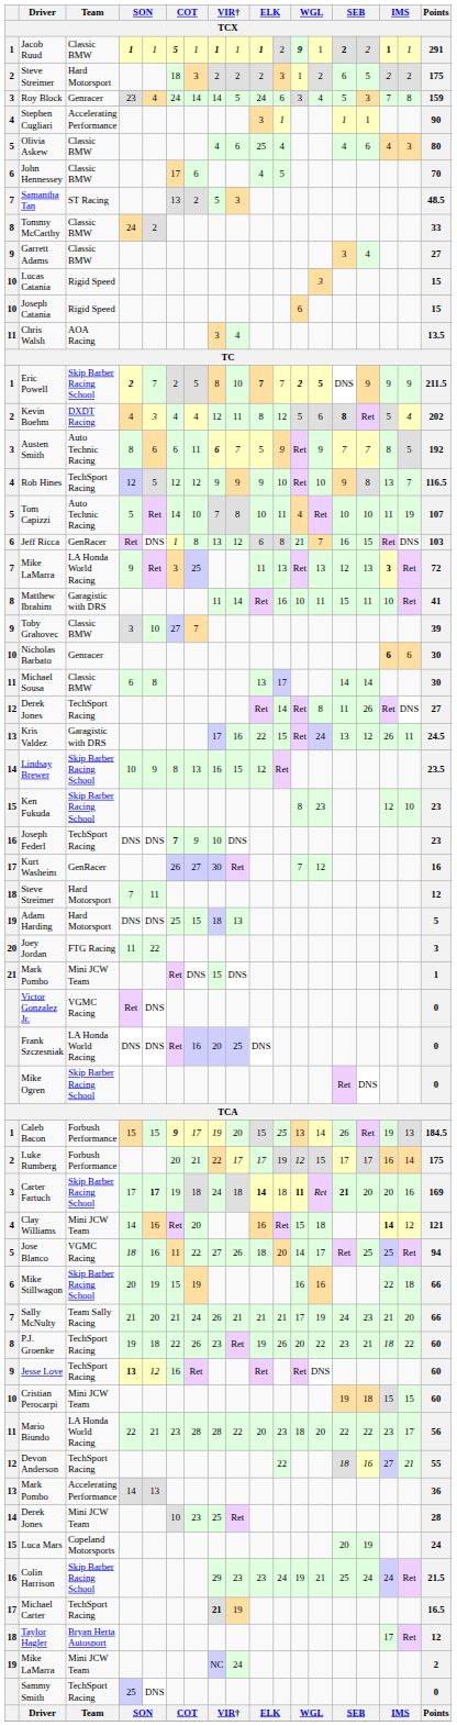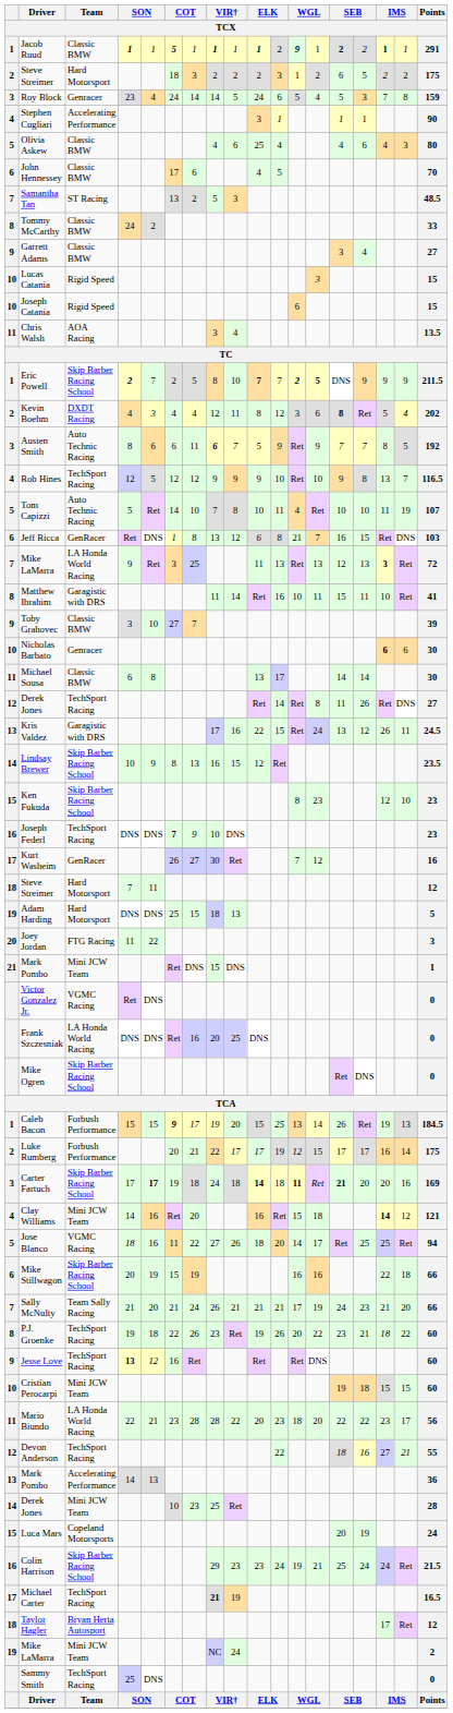Roy Block | column 12: 3 -> 5
Kevin Boehm | column 12: 5 -> 3
